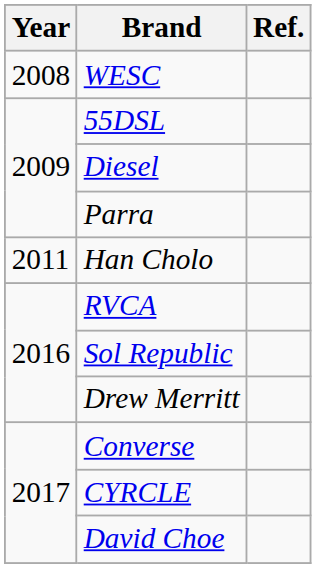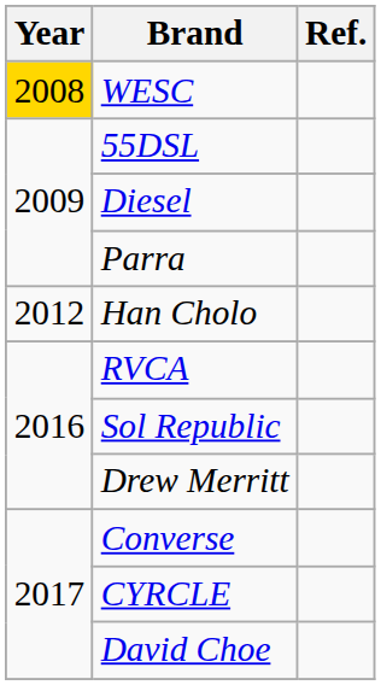WESC | Year: no background -> gold background
Han Cholo | Year: 2011 -> 2012
